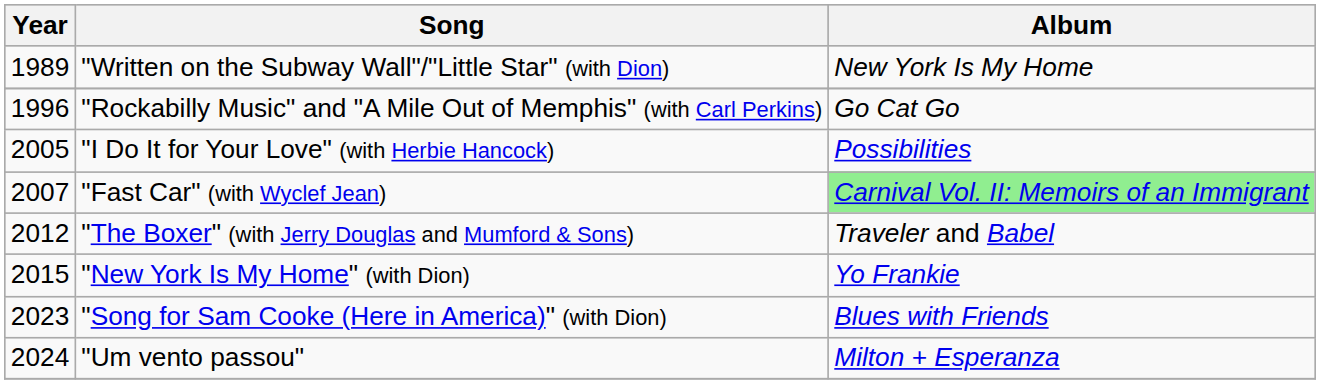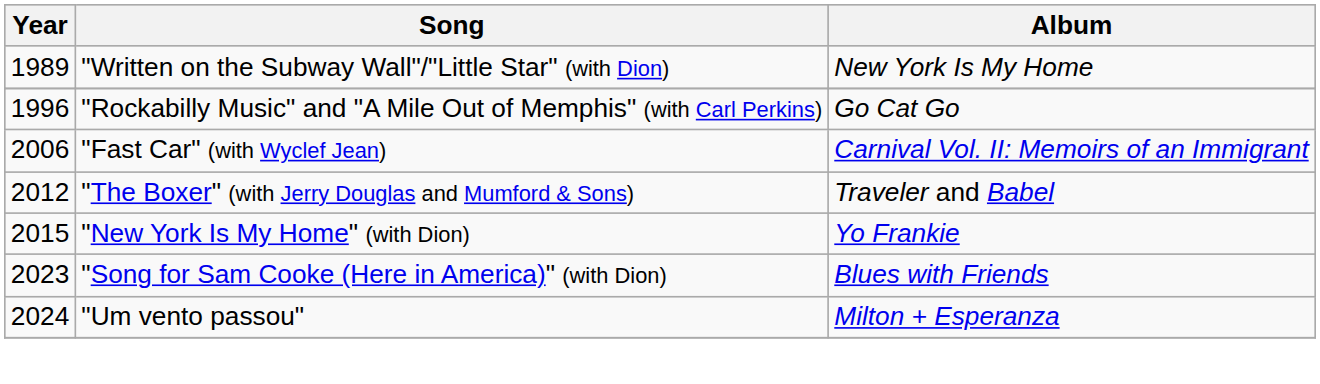- row: 2005 | "I Do It for Your Love" (with Herbie Hancock) | Possibilities
"Fast Car" (with Wyclef Jean) | Year: 2007 -> 2006
"Fast Car" (with Wyclef Jean) | Album: lightgreen background -> no background
